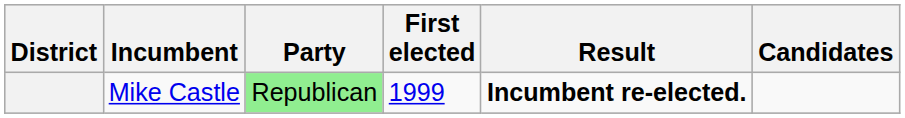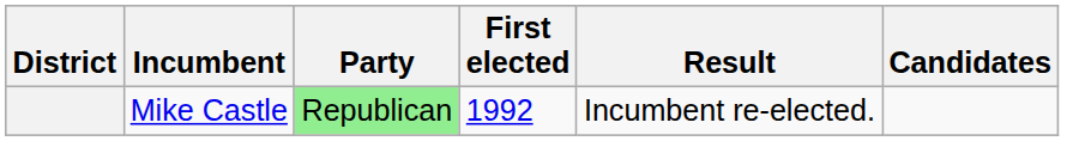Mike Castle | First elected: 1999 -> 1992
Mike Castle | Result: bold -> normal
